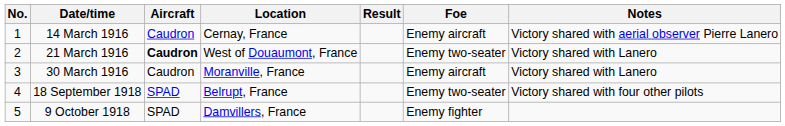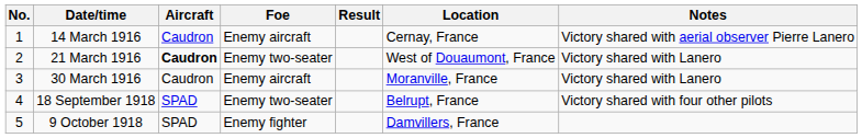columns swapped: Foe <-> Location
